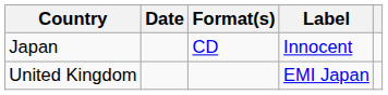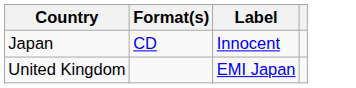- column: Date
